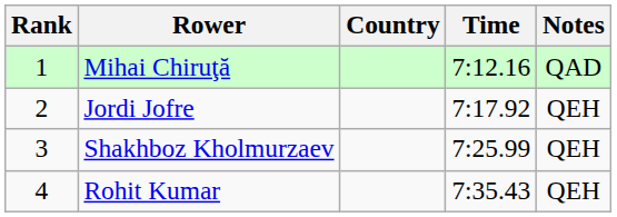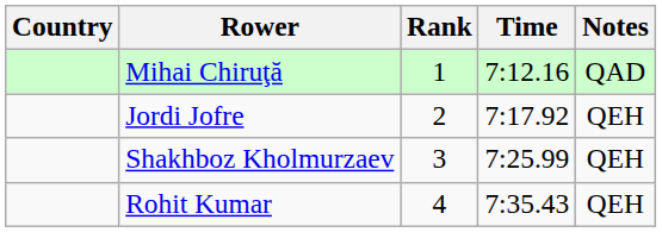columns swapped: Rank <-> Country
